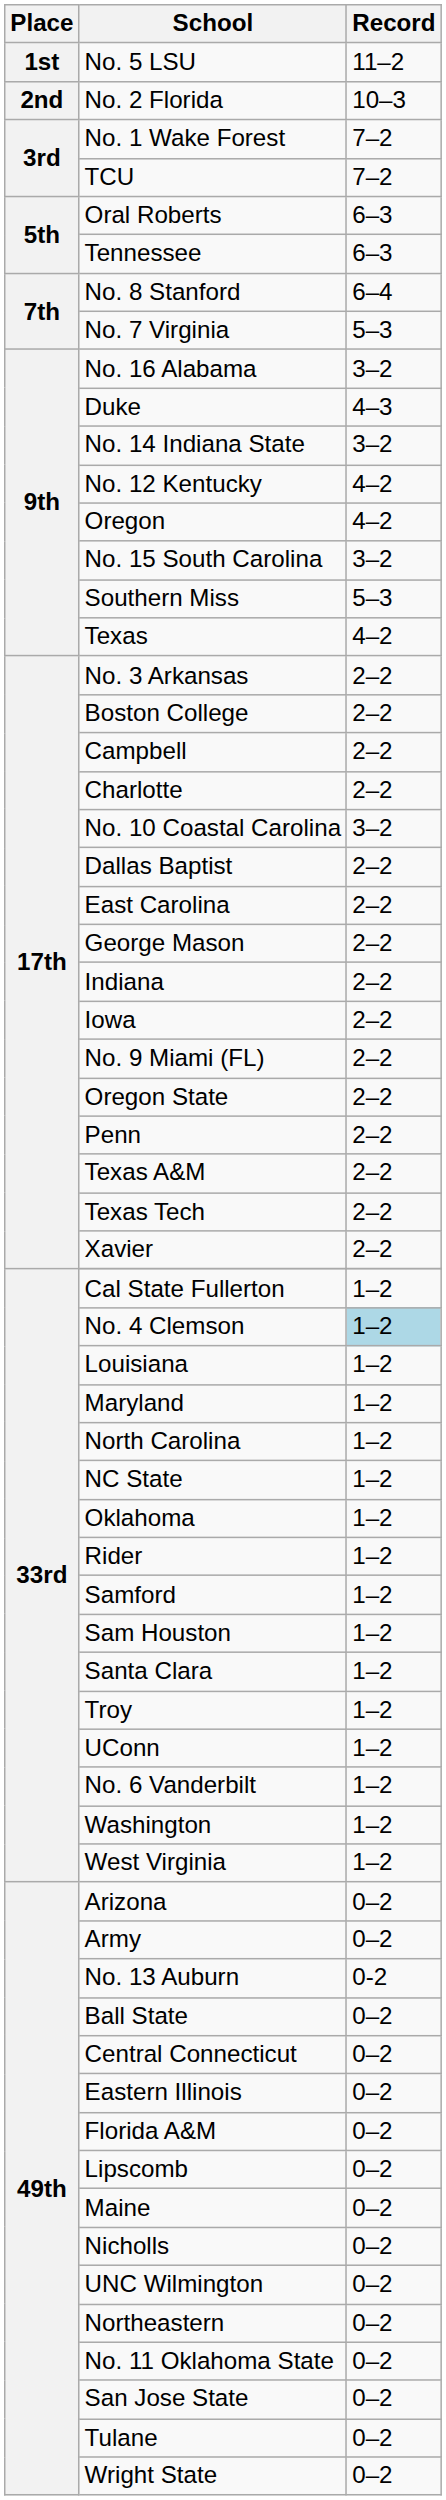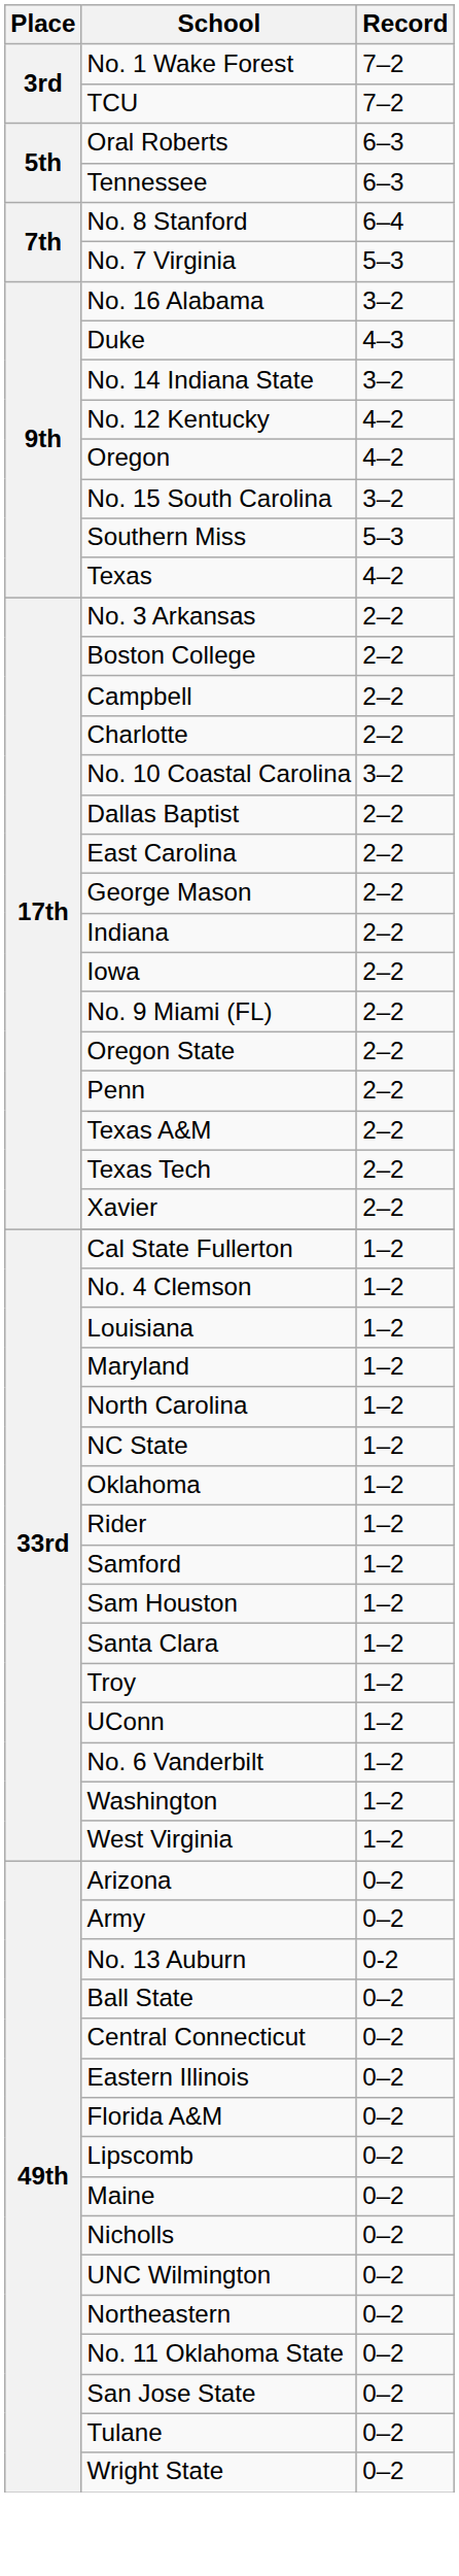- row: 1st | No. 5 LSU | 11–2
- row: 2nd | No. 2 Florida | 10–3
No. 4 Clemson | Record: lightblue background -> no background
